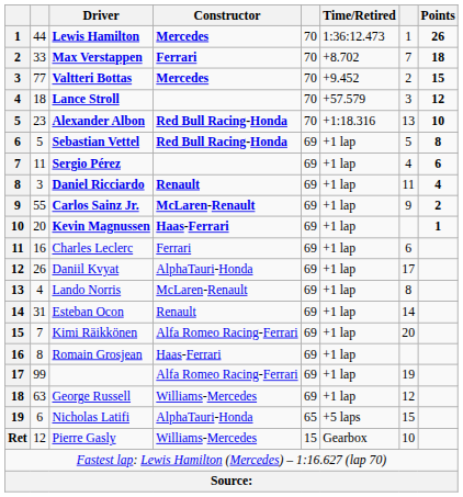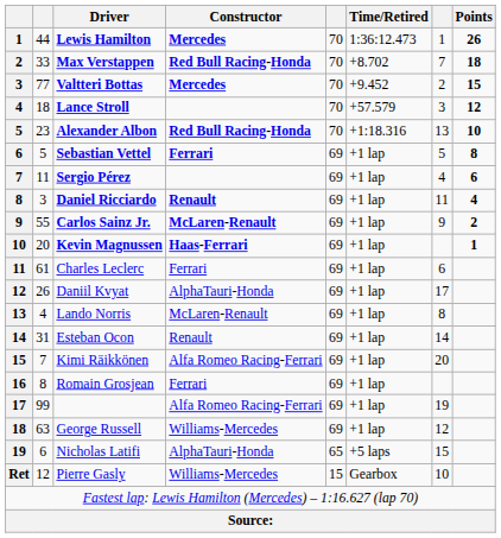Max Verstappen | Constructor: Ferrari -> Red Bull Racing-Honda
Sebastian Vettel | Constructor: Red Bull Racing-Honda -> Ferrari
Charles Leclerc | column 2: 16 -> 61
Romain Grosjean | Constructor: Haas-Ferrari -> Ferrari
